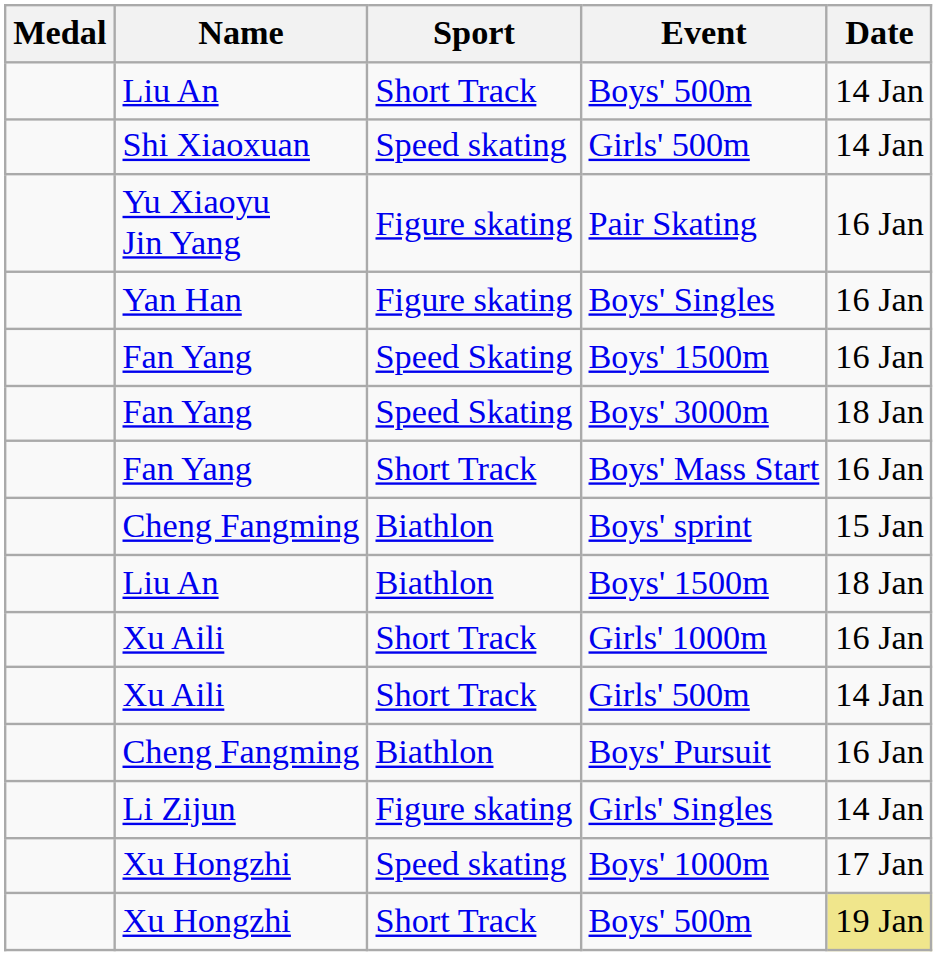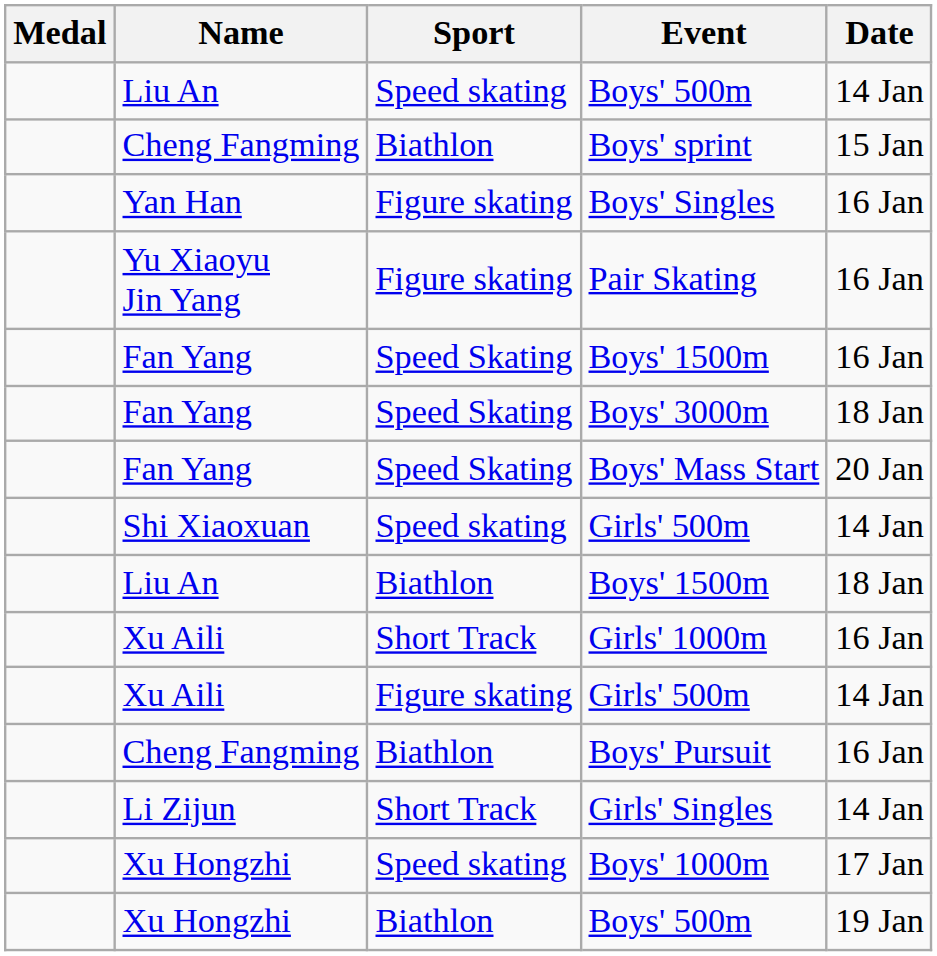Liu An / Boys' 500m | Sport: Short Track -> Speed skating
rows swapped: Boys' sprint <-> Shi Xiaoxuan / Girls' 500m
rows swapped: Boys' Singles <-> Pair Skating
Boys' Mass Start | Sport: Short Track -> Speed Skating
Boys' Mass Start | Date: 16 Jan -> 20 Jan
Xu Aili / Girls' 500m | Sport: Short Track -> Figure skating
Girls' Singles | Sport: Figure skating -> Short Track
Xu Hongzhi / Boys' 500m | Sport: Short Track -> Biathlon
Xu Hongzhi / Boys' 500m | Date: khaki background -> no background
